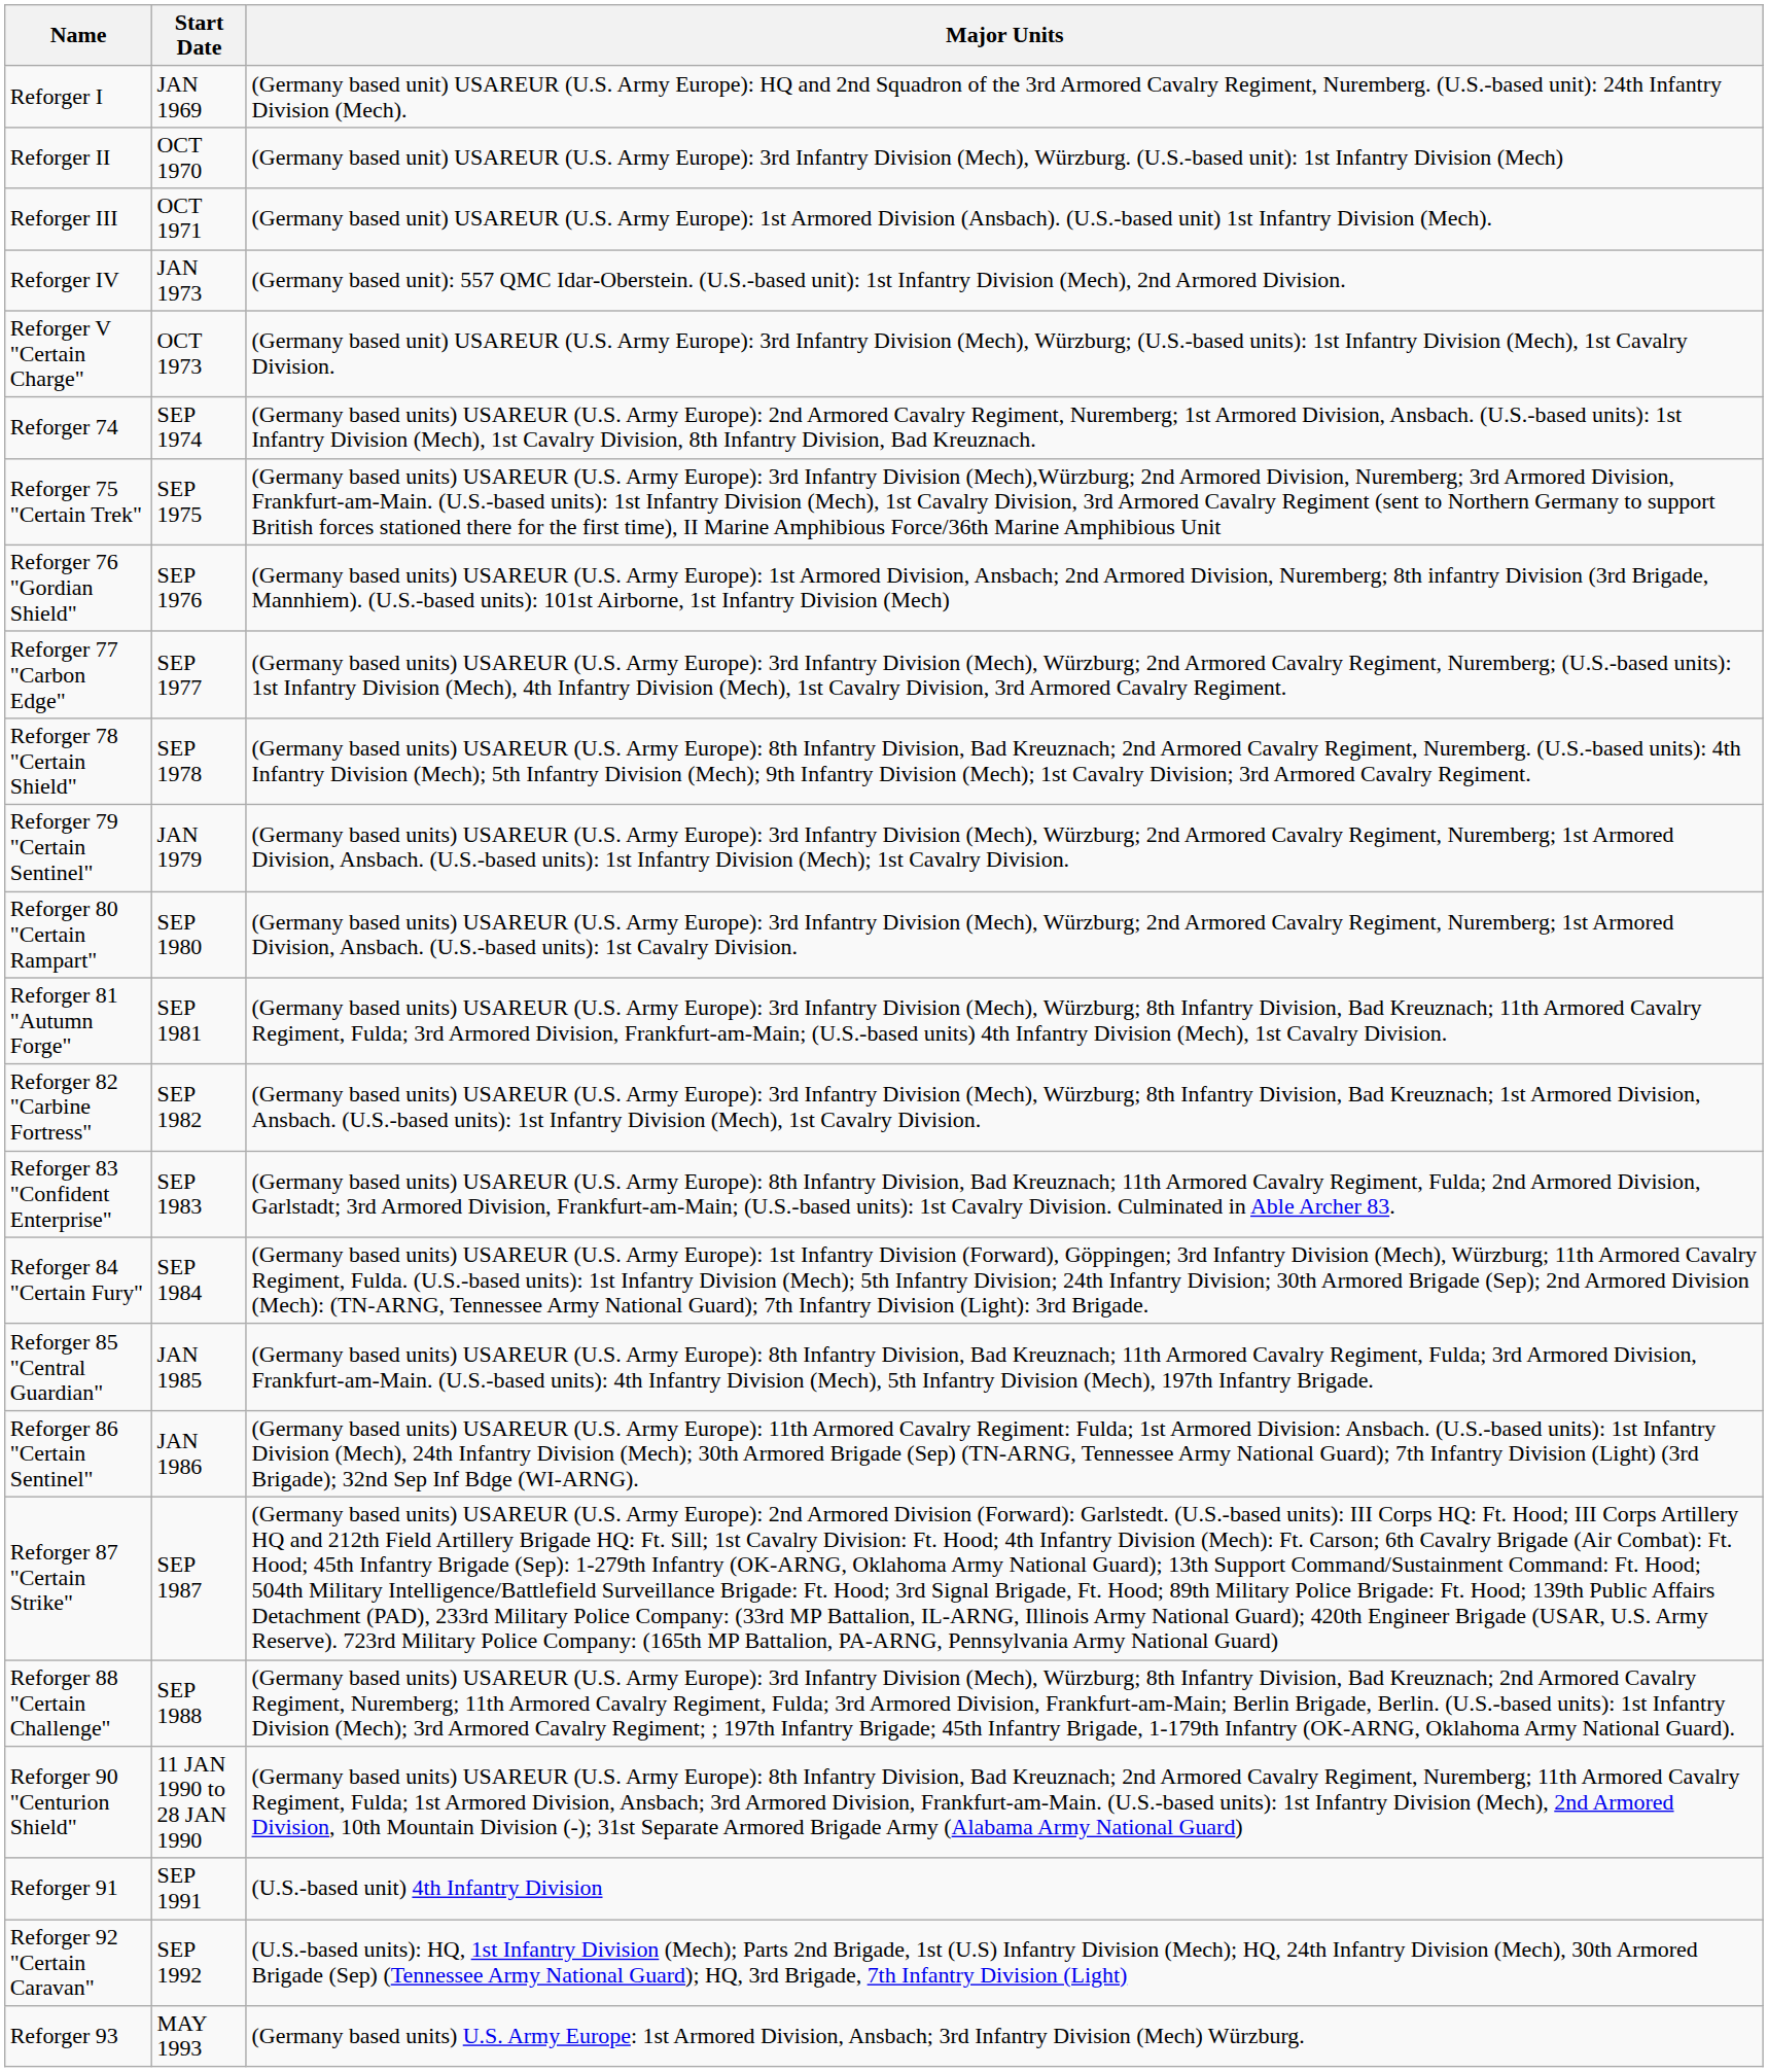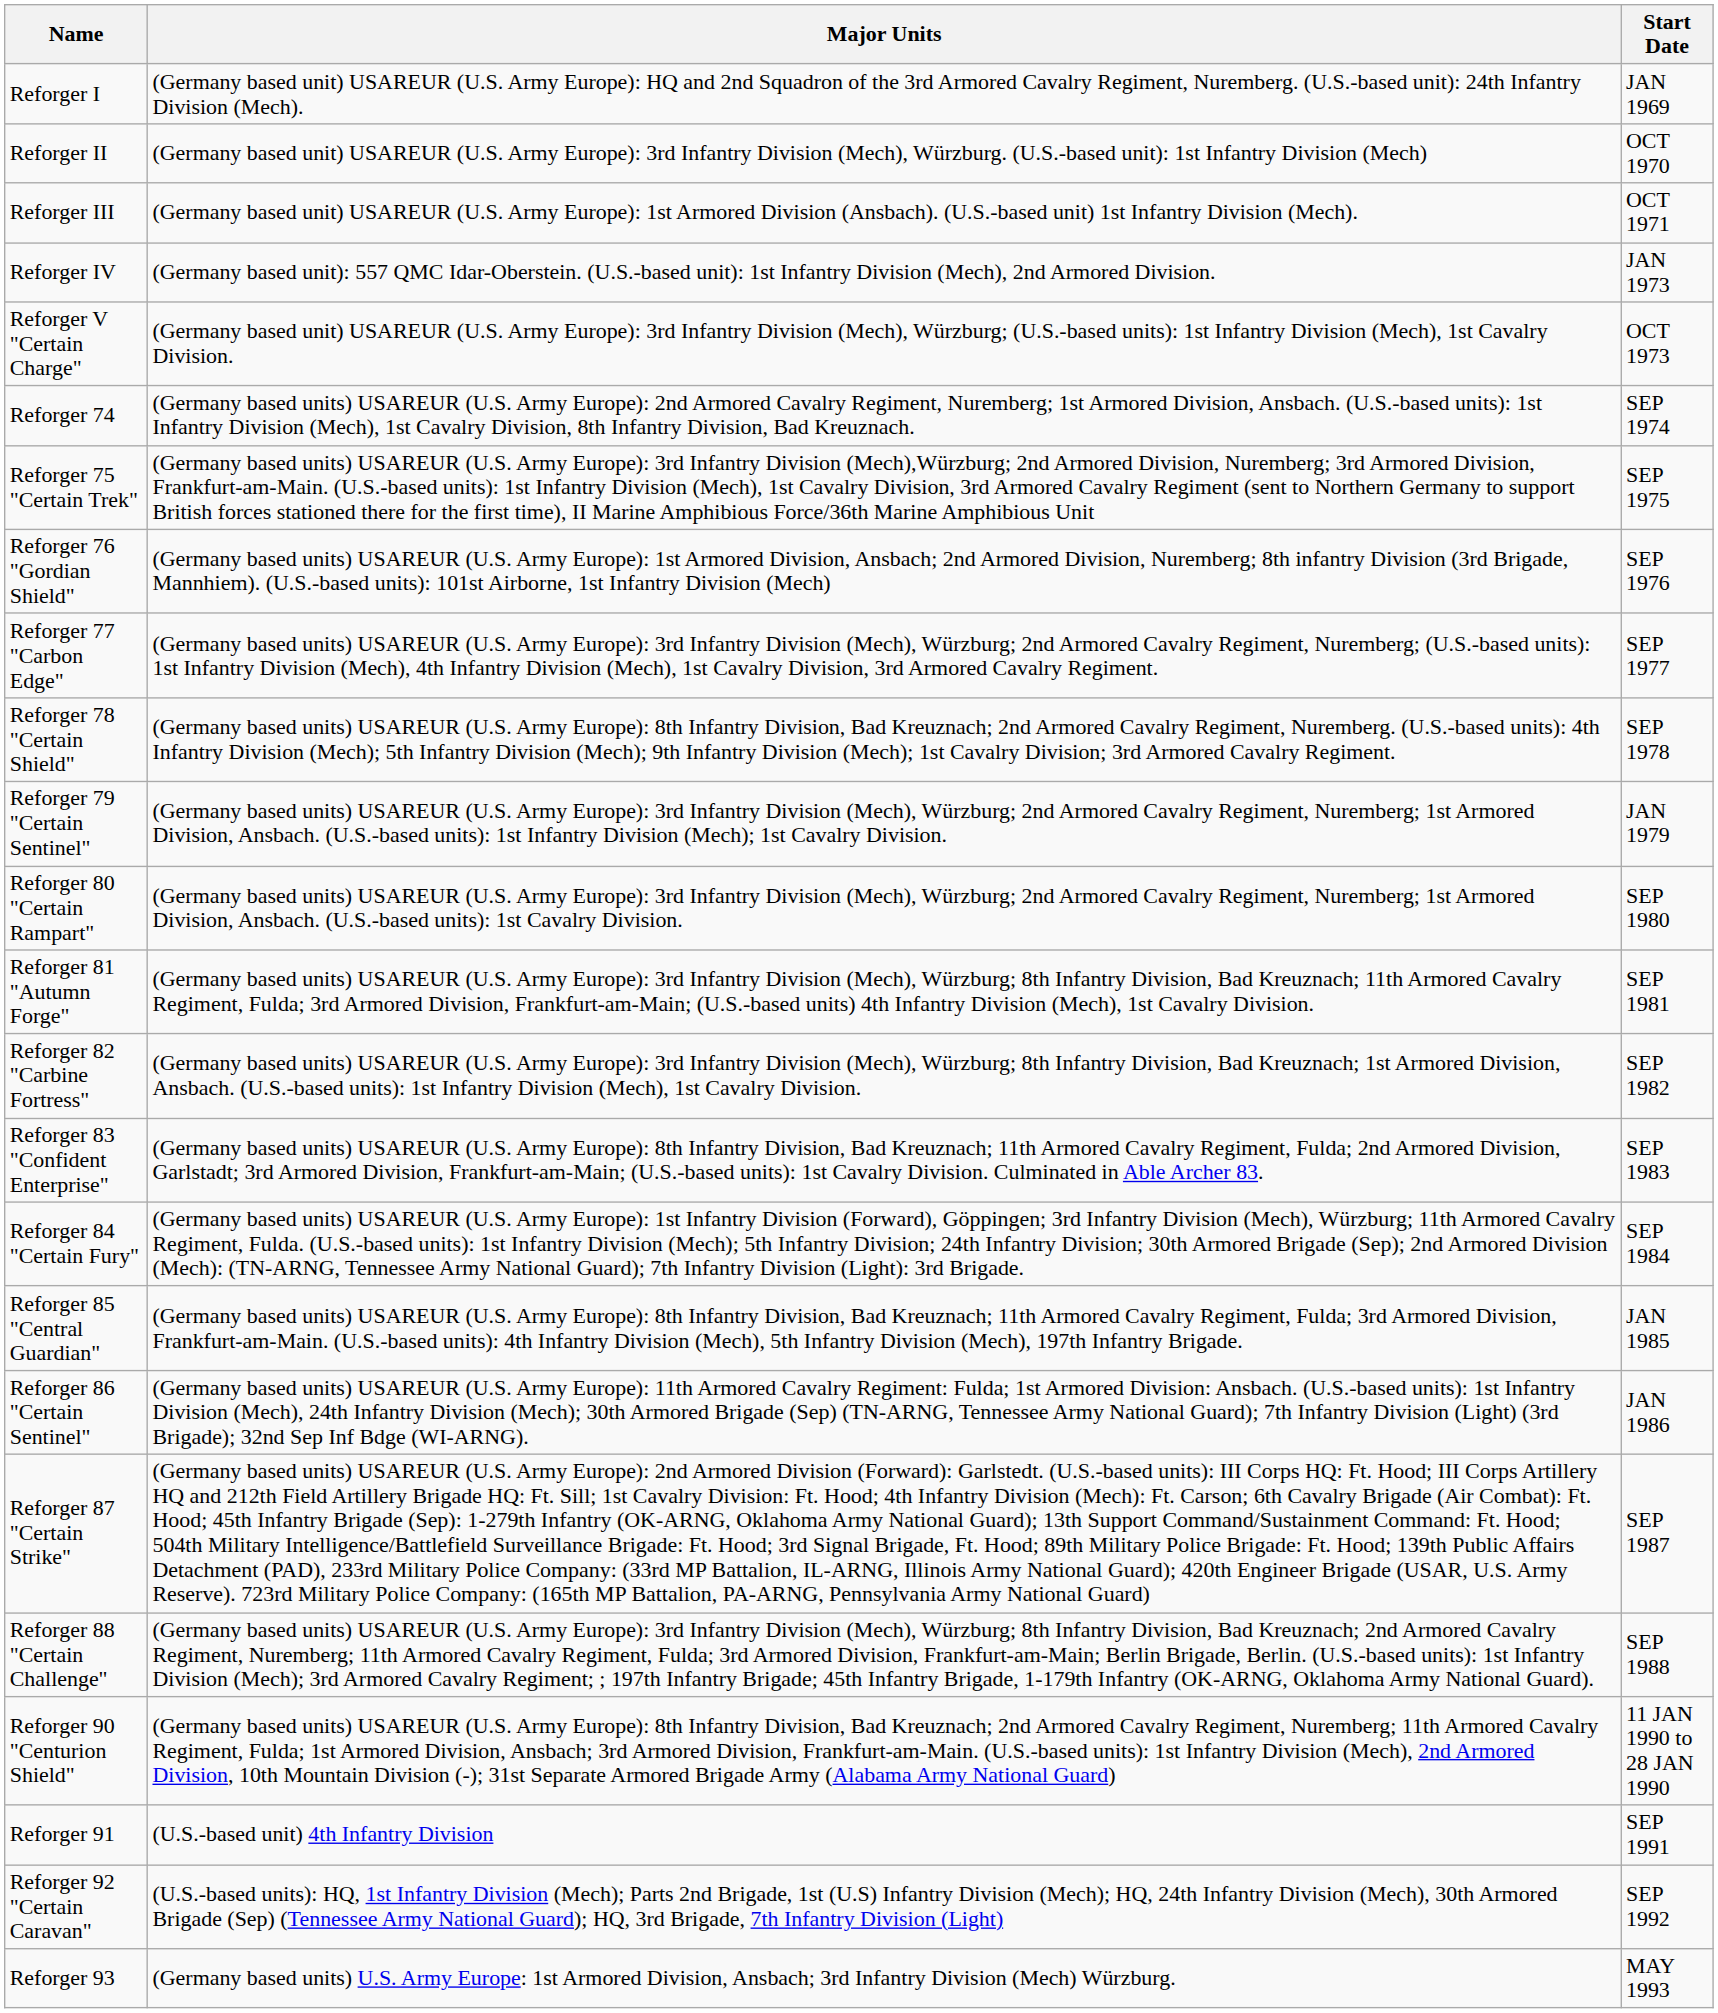columns swapped: Start Date <-> Major Units
